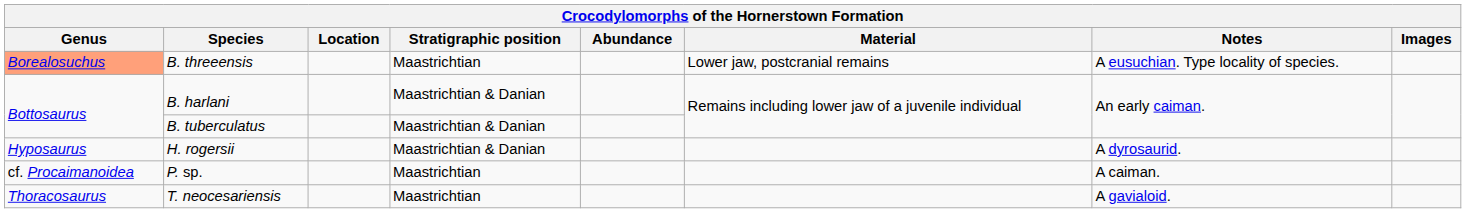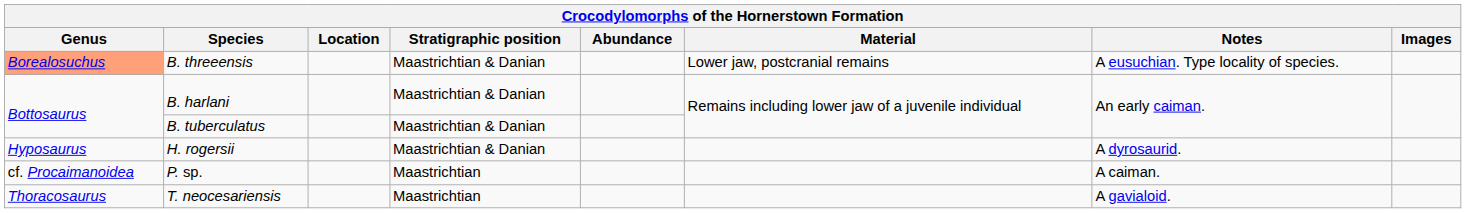B. threeensis | Stratigraphic position: Maastrichtian -> Maastrichtian & Danian
